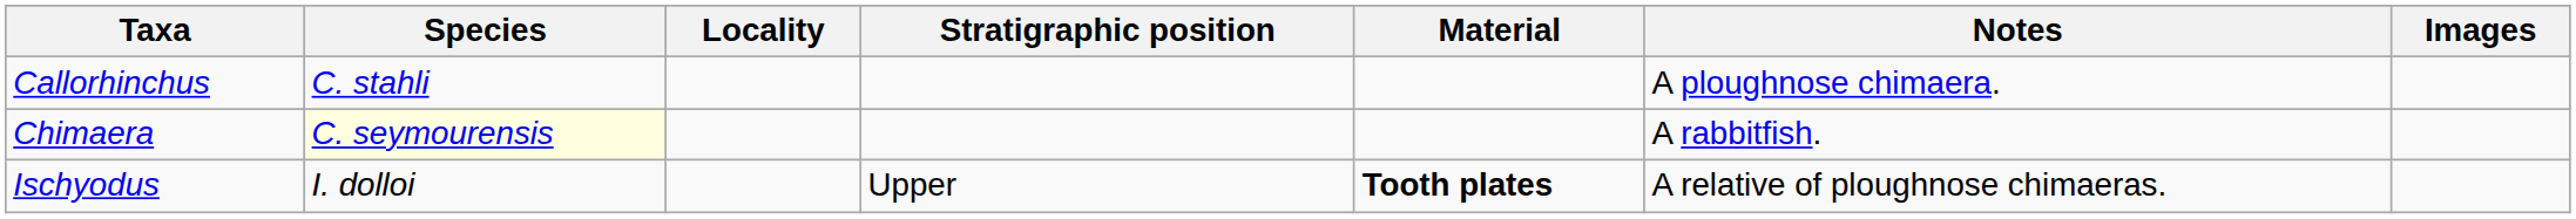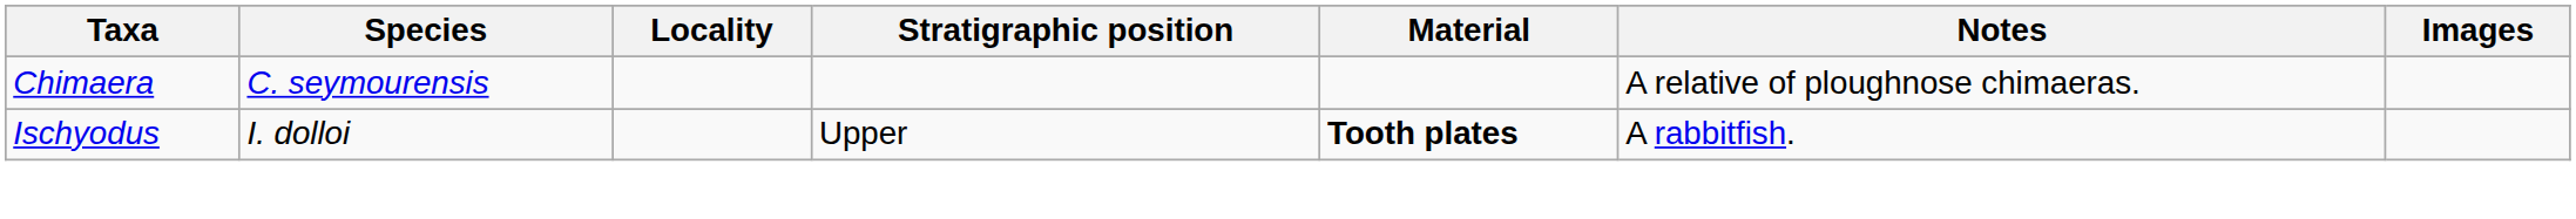- row: Callorhinchus | C. stahli | A ploughnose chimaera.
Chimaera | Species: lightyellow background -> no background
Chimaera | Notes: A rabbitfish. -> A relative of ploughnose chimaeras.
Ischyodus | Notes: A relative of ploughnose chimaeras. -> A rabbitfish.
